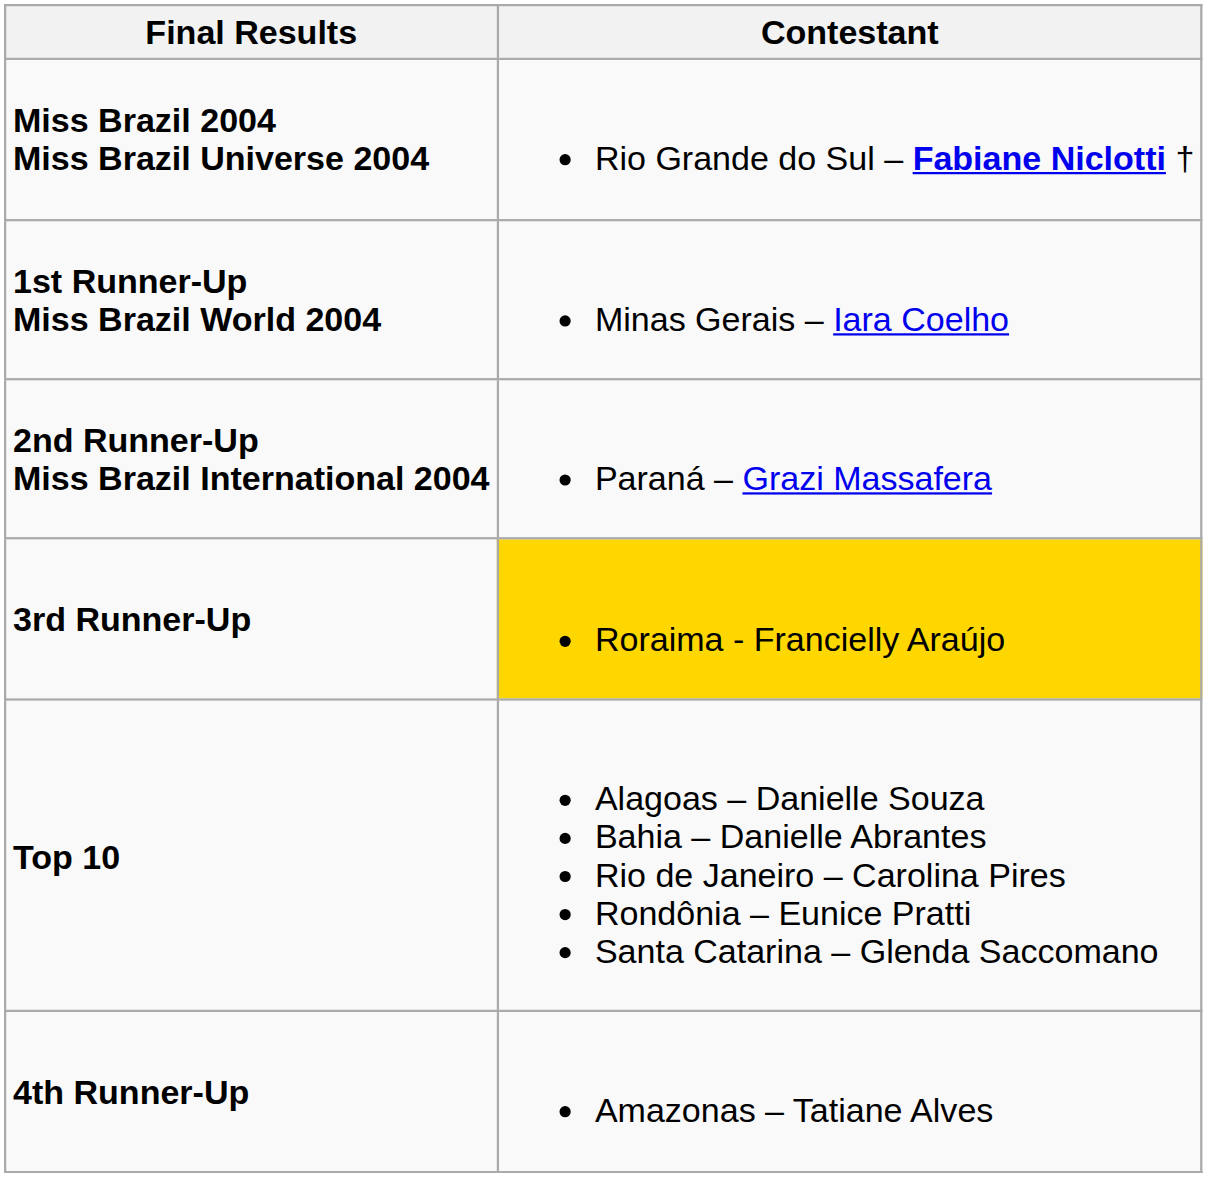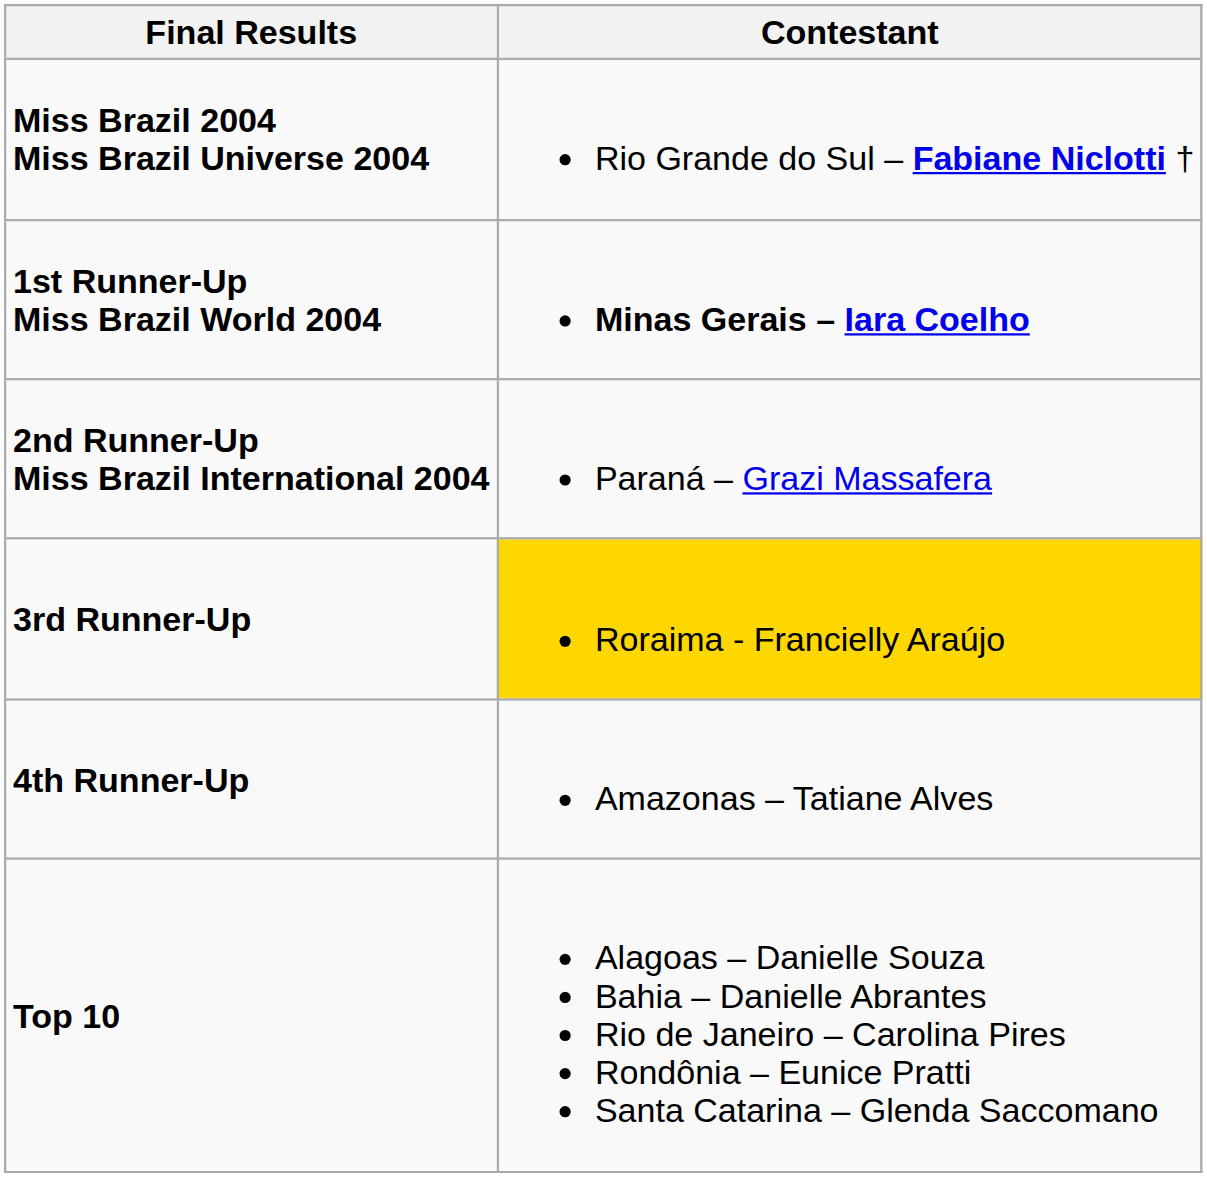1st Runner-Up Miss Brazil World 2004 | Contestant: normal -> bold
rows swapped: 4th Runner-Up <-> Top 10
